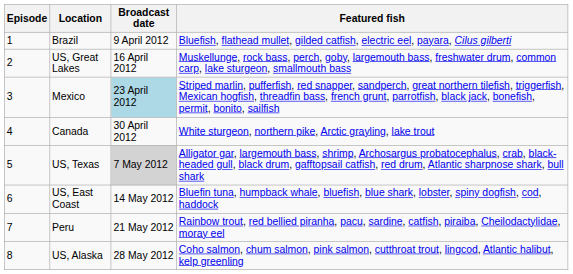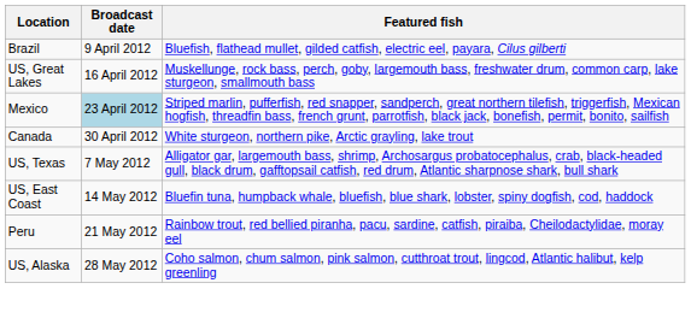- column: Episode | 1 | 2 | 3 | 4 | 5 | 6 | 7 | 8
US, Texas | Broadcast date: lightgrey background -> no background
